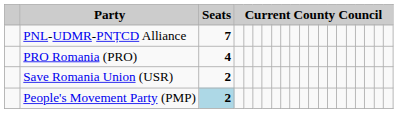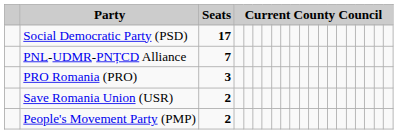+ row: Social Democratic Party (PSD) | 17
PRO Romania (PRO) | Seats: 4 -> 3
People's Movement Party (PMP) | Seats: lightblue background -> no background
